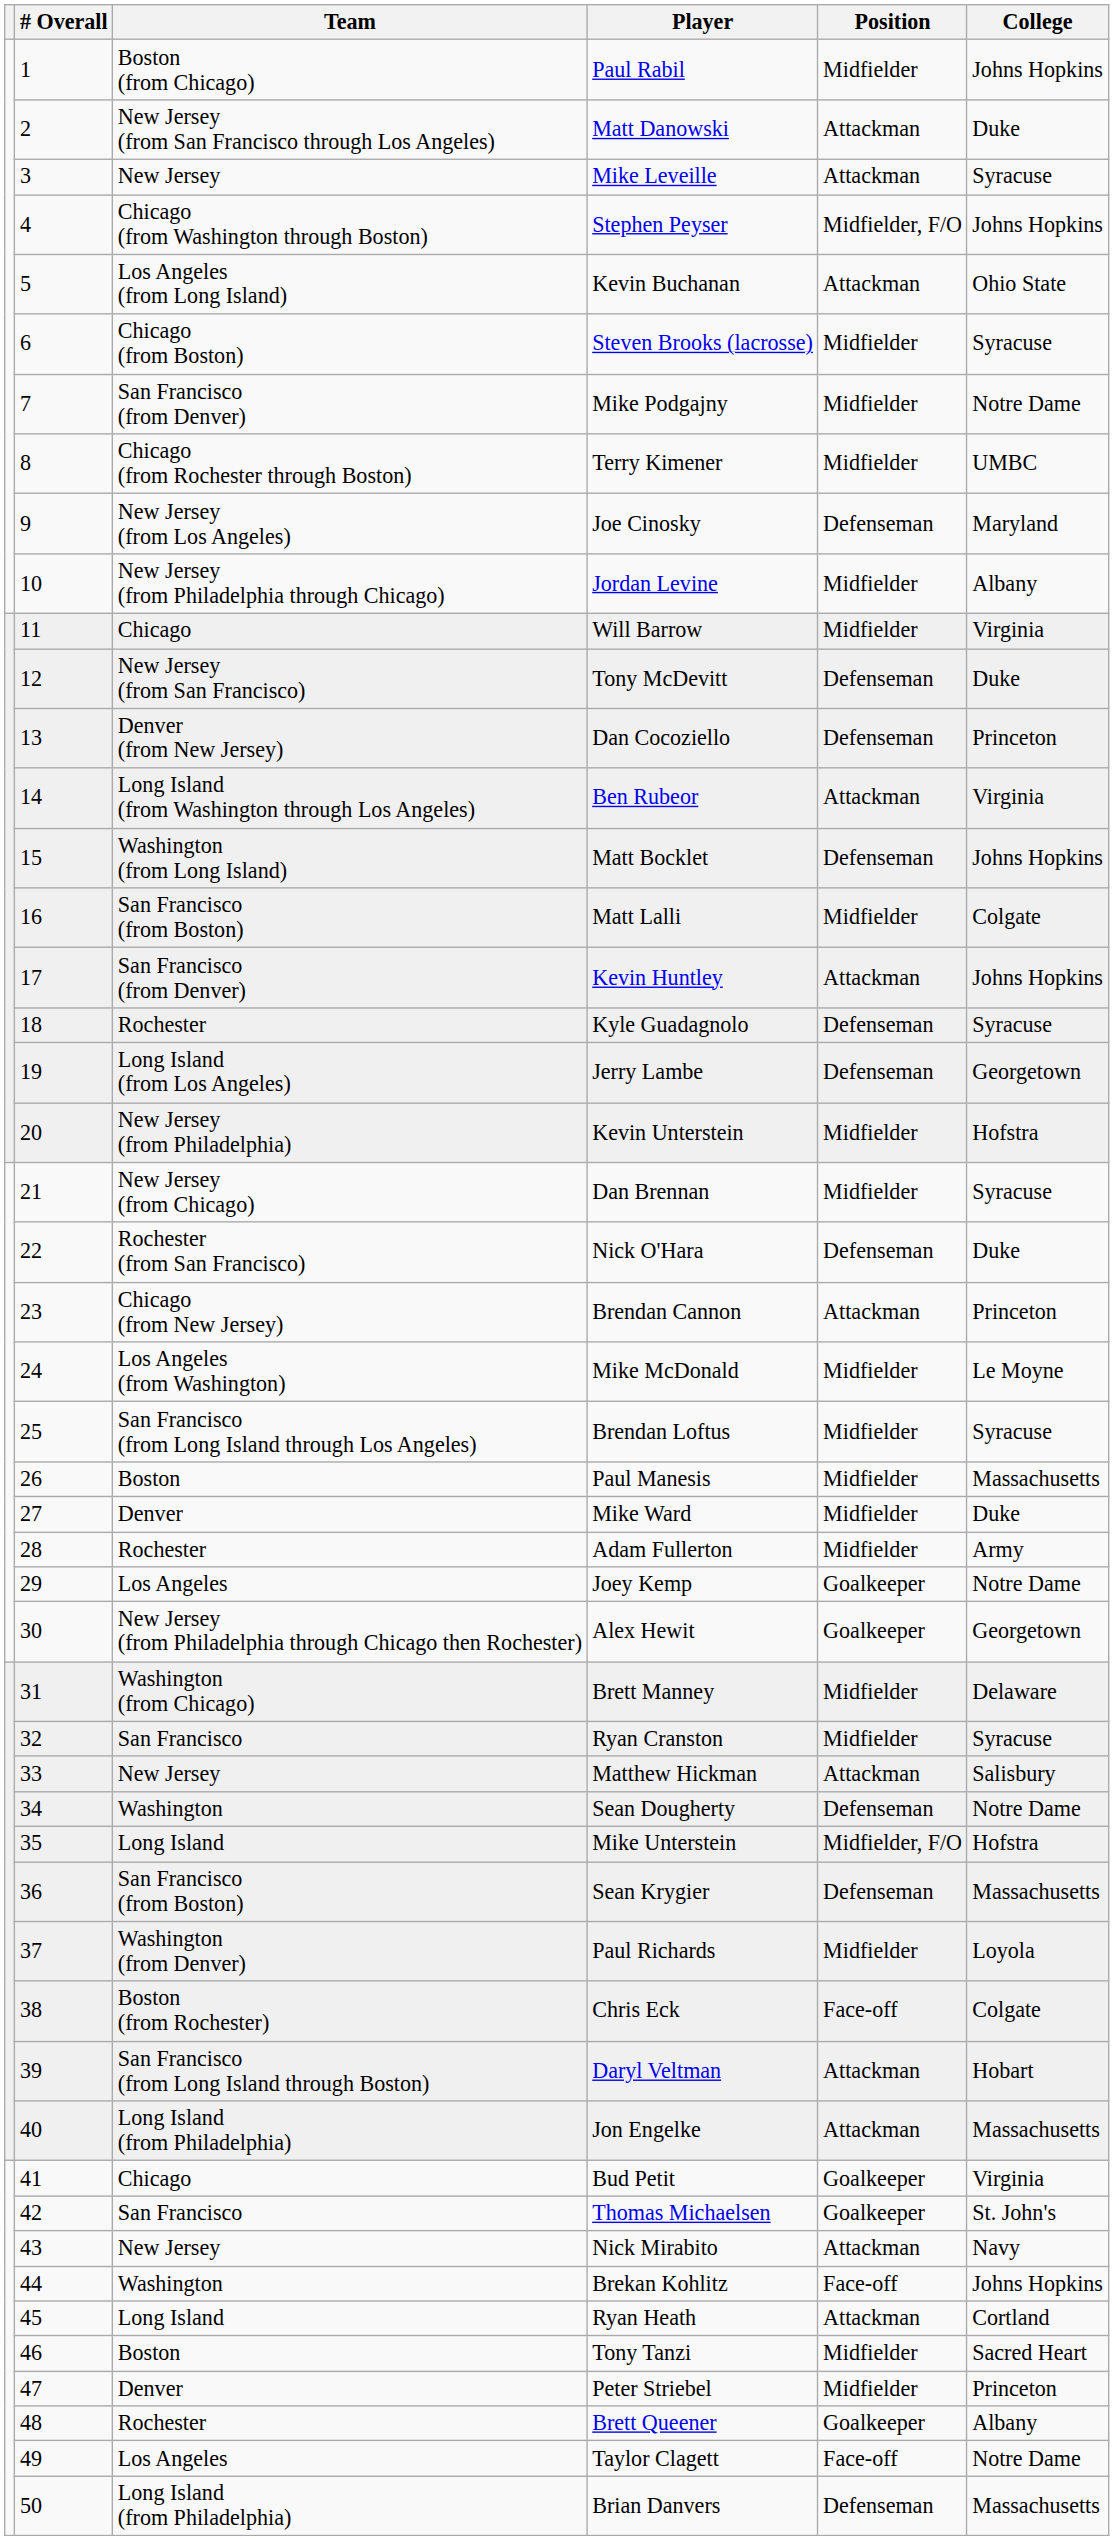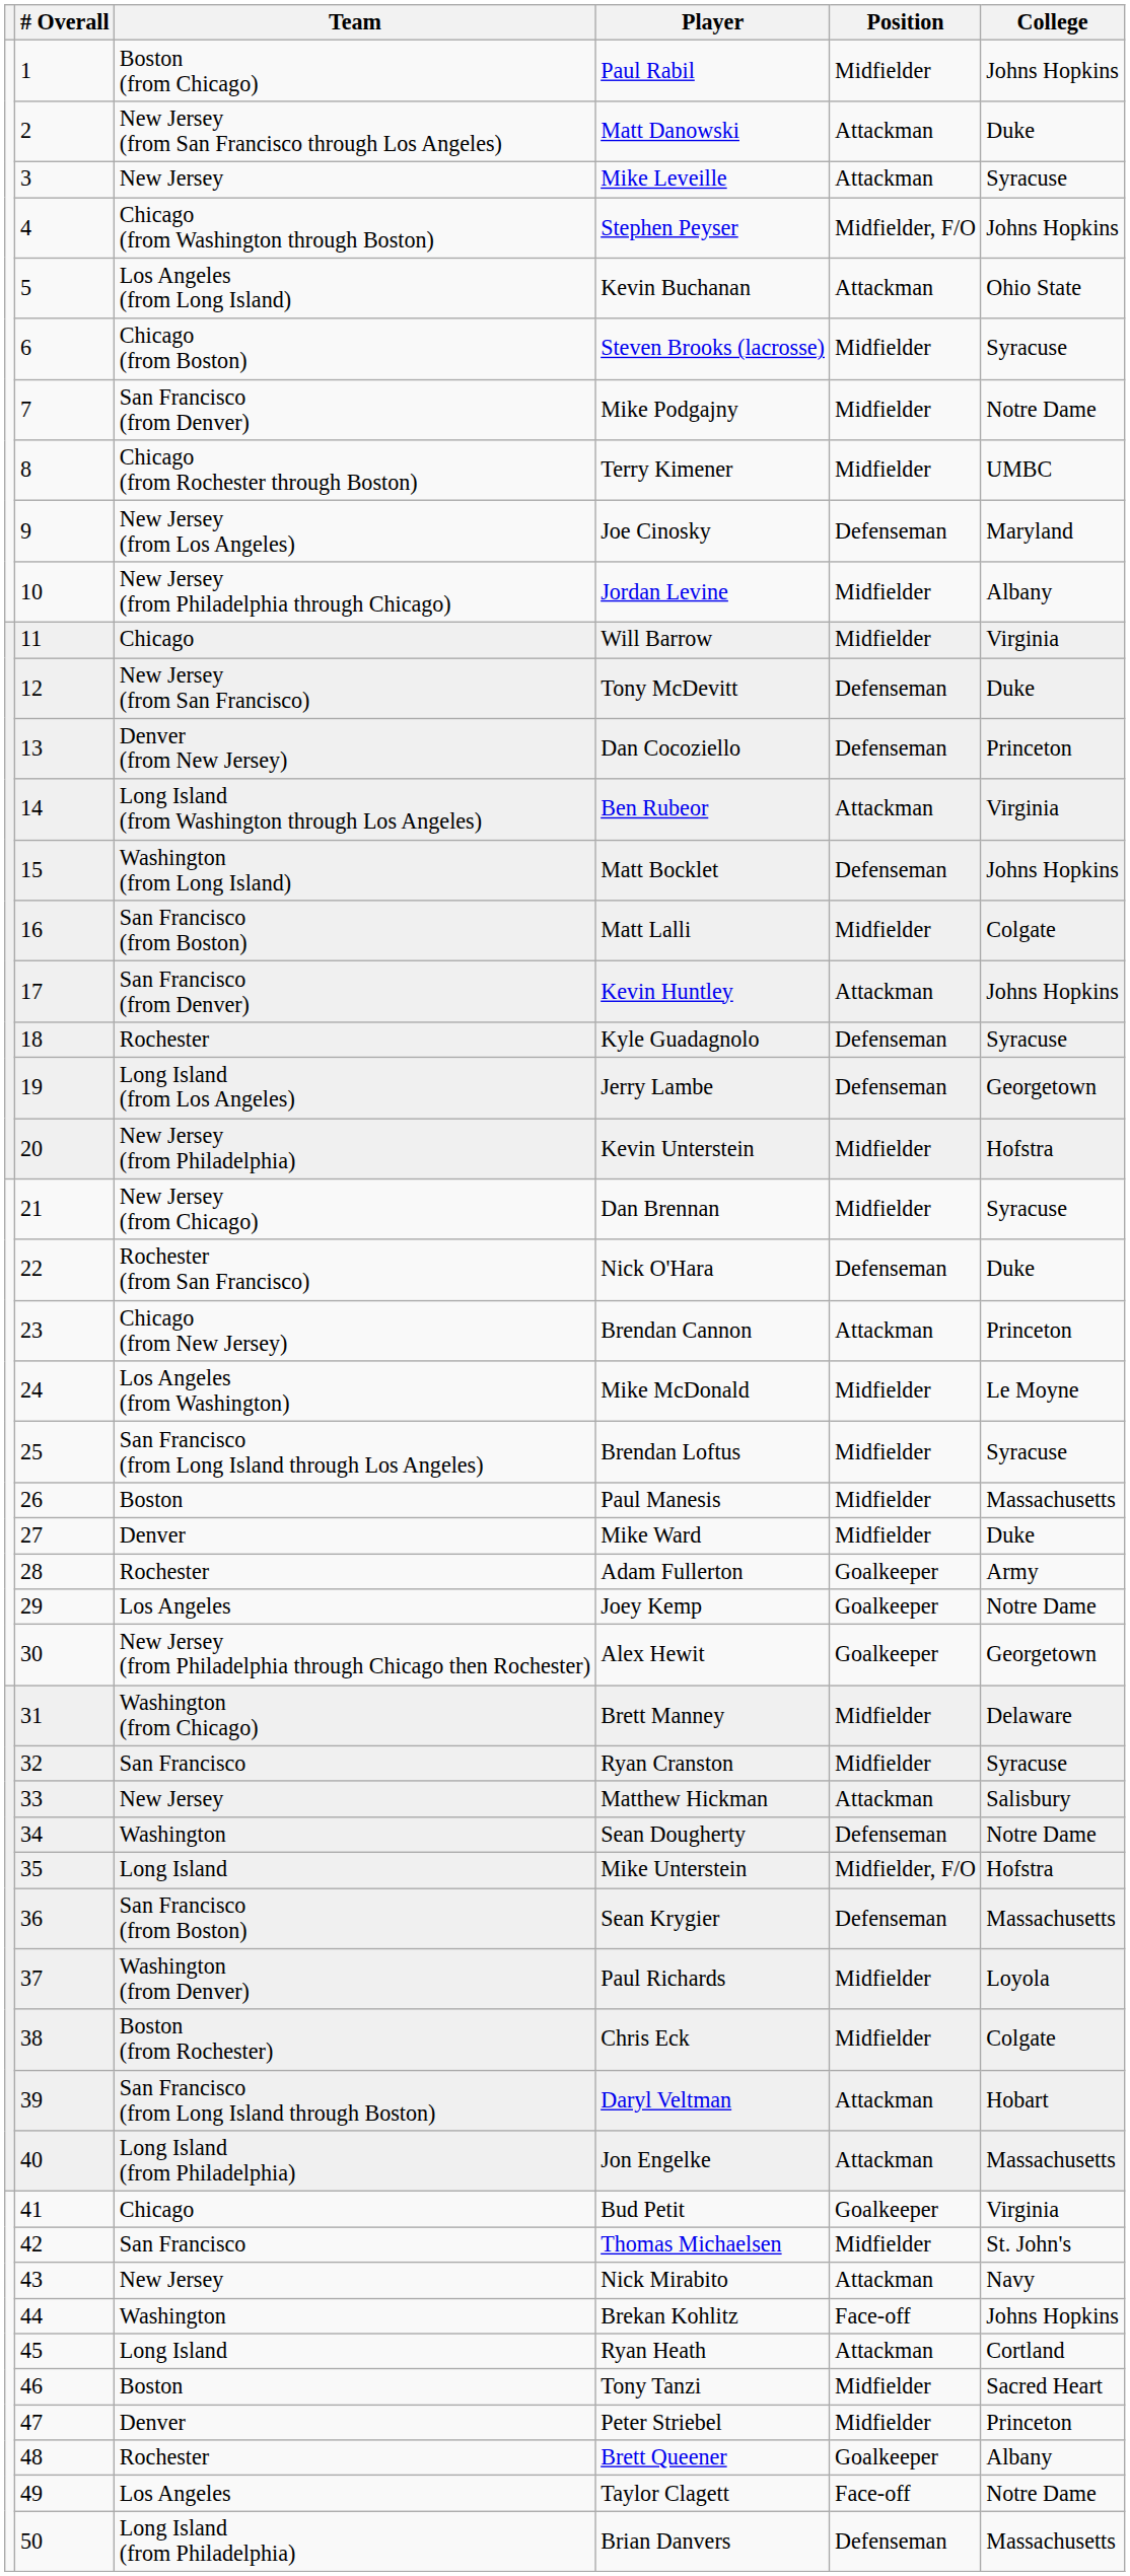Adam Fullerton | Position: Midfielder -> Goalkeeper
Chris Eck | Position: Face-off -> Midfielder
Thomas Michaelsen | Position: Goalkeeper -> Midfielder
